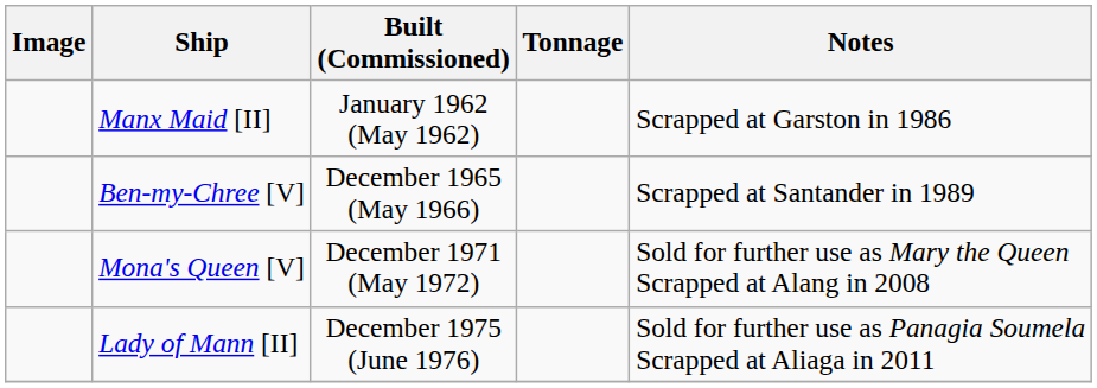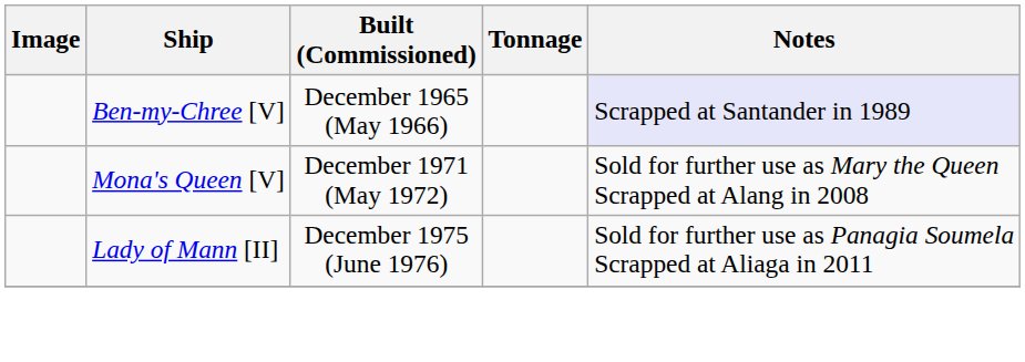- row: Manx Maid [II] | January 1962 (May 1962) | Scrapped at Garston in 1986
Ben-my-Chree [V] | Notes: no background -> lavender background
